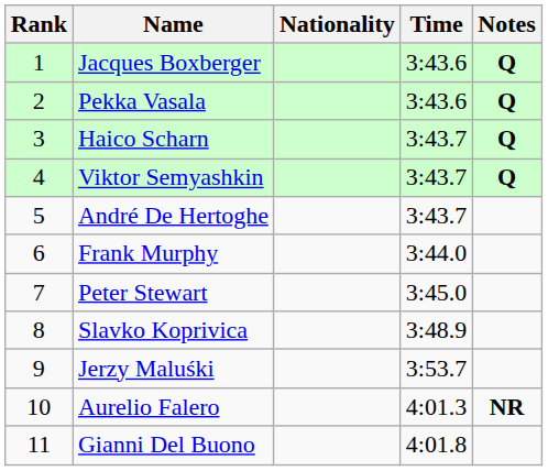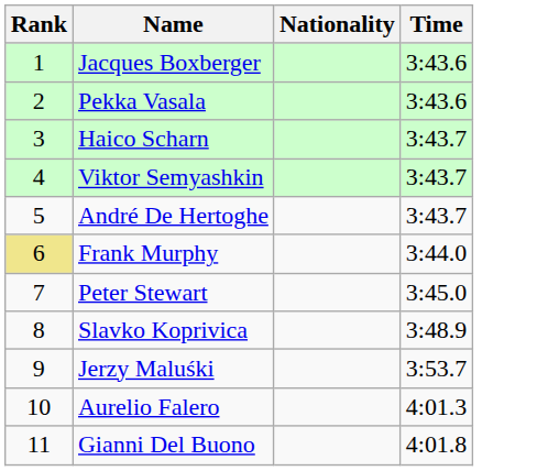- column: Notes | Q | Q | Q | Q | NR
Frank Murphy | Rank: no background -> khaki background
